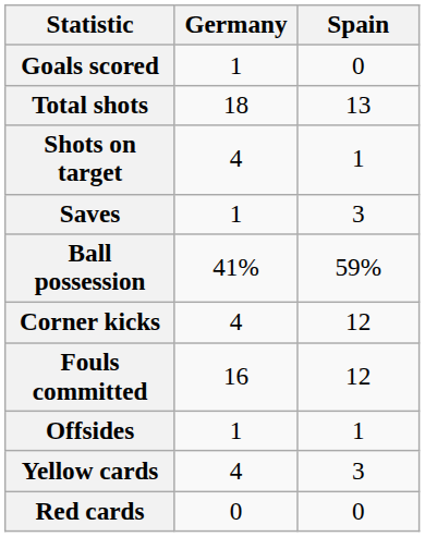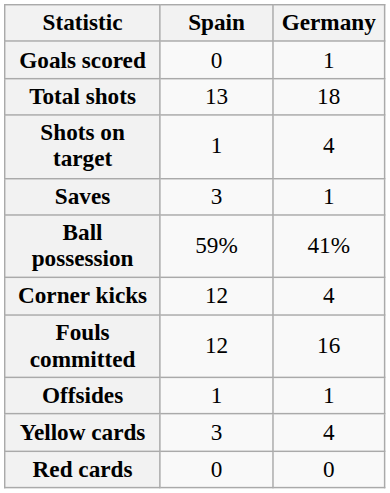columns swapped: Germany <-> Spain
